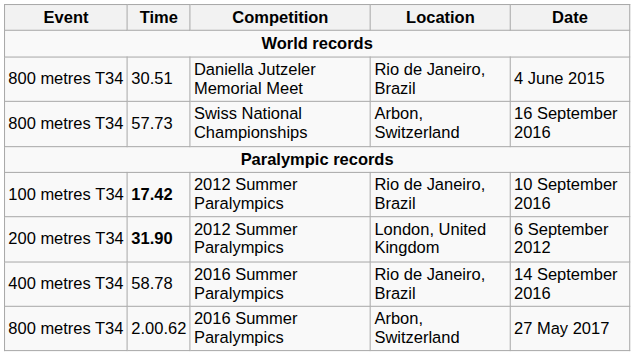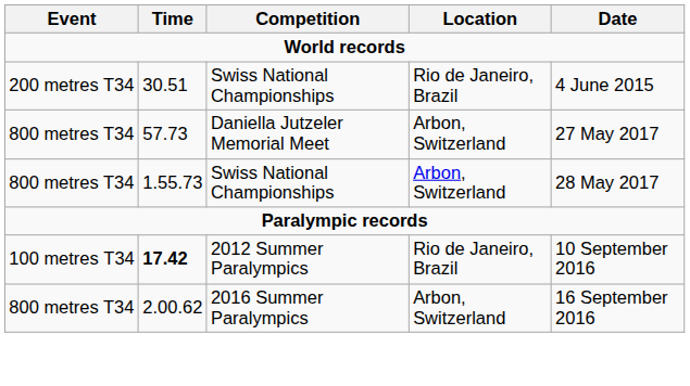30.51 | Event: 800 metres T34 -> 200 metres T34
30.51 | Competition: Daniella Jutzeler Memorial Meet -> Swiss National Championships
57.73 | Competition: Swiss National Championships -> Daniella Jutzeler Memorial Meet
57.73 | Date: 16 September 2016 -> 27 May 2017
+ row: 800 metres T34 | 1.55.73 | Swiss National Championships | Arbon, Switzerland | 28 May 2017
- row: 200 metres T34 | 31.90 | 2012 Summer Paralympics | London, United Kingdom | 6 September 2012
- row: 400 metres T34 | 58.78 | 2016 Summer Paralympics | Rio de Janeiro, Brazil | 14 September 2016
2.00.62 | Date: 27 May 2017 -> 16 September 2016
